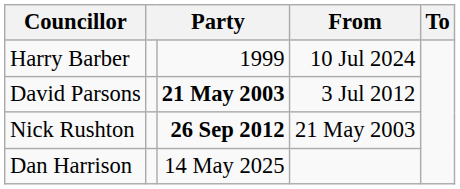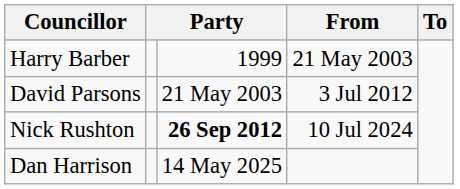Harry Barber | From: 10 Jul 2024 -> 21 May 2003
David Parsons | column 3: bold -> normal
Nick Rushton | From: 21 May 2003 -> 10 Jul 2024
